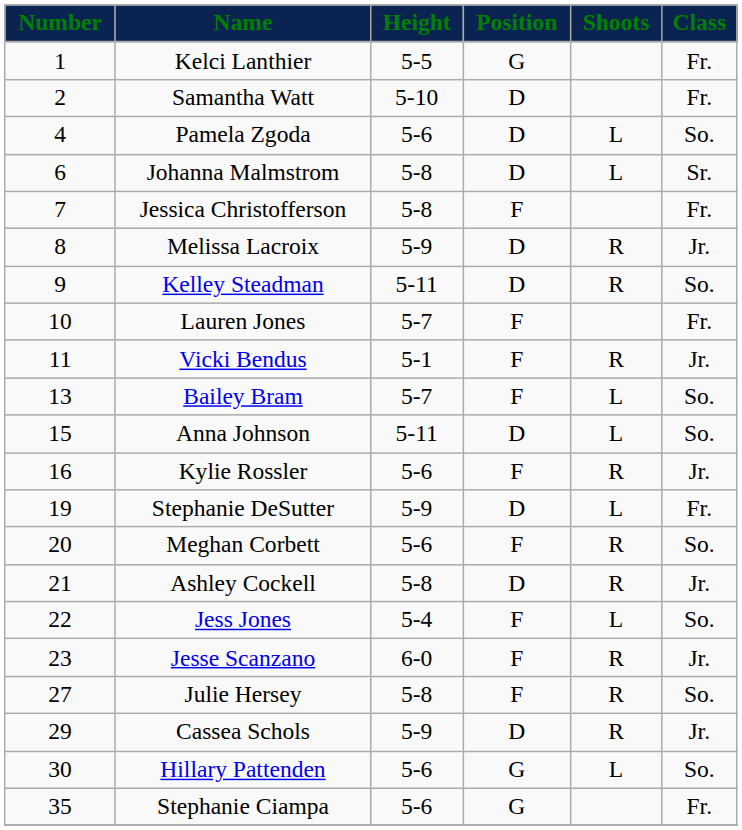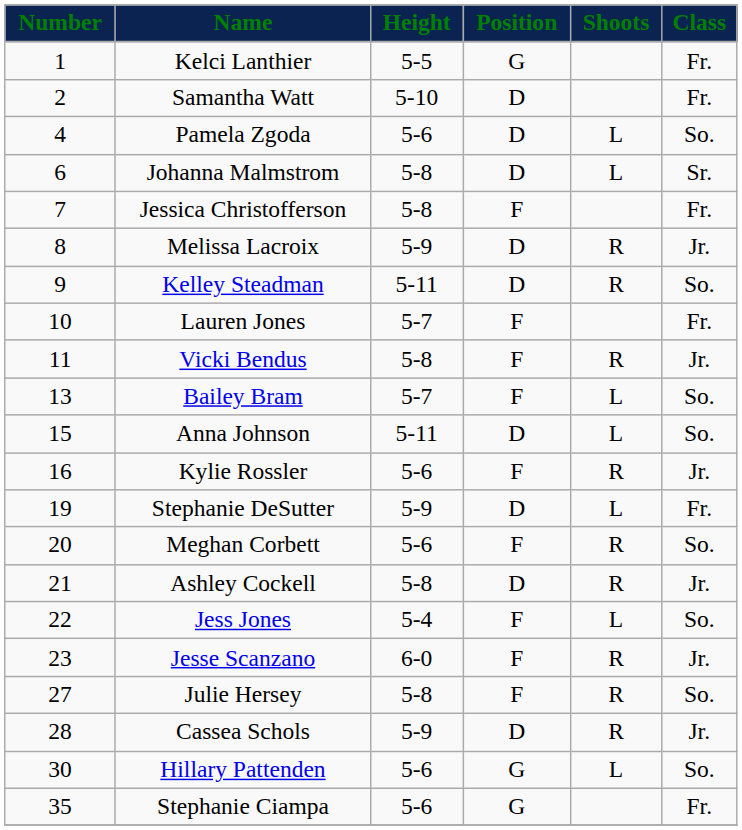Vicki Bendus | Height: 5-1 -> 5-8
Cassea Schols | Number: 29 -> 28
